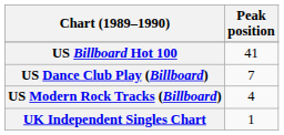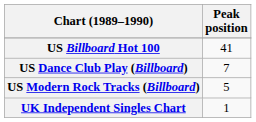US Modern Rock Tracks (Billboard) | Peak position: 4 -> 5
